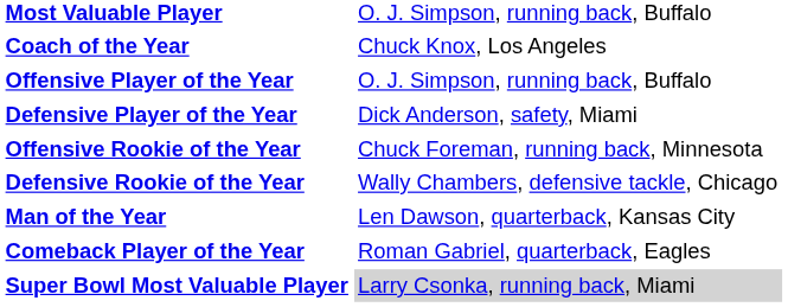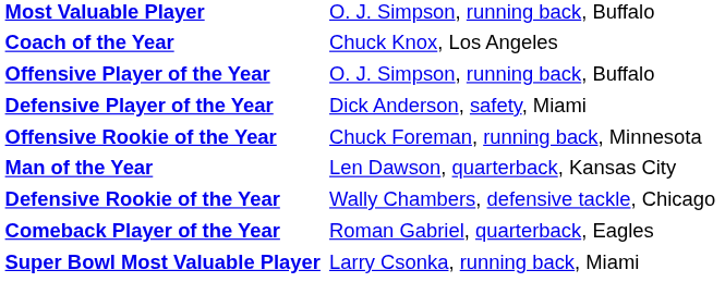rows swapped: Defensive Rookie of the Year <-> Man of the Year
Super Bowl Most Valuable Player | column 2: lightgrey background -> no background
